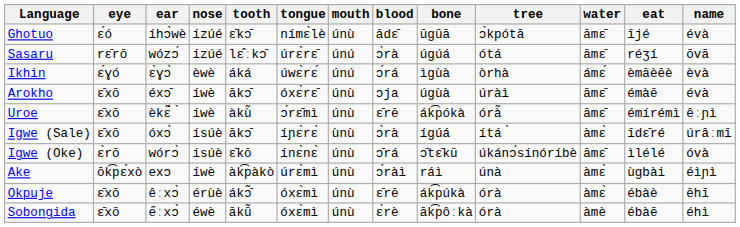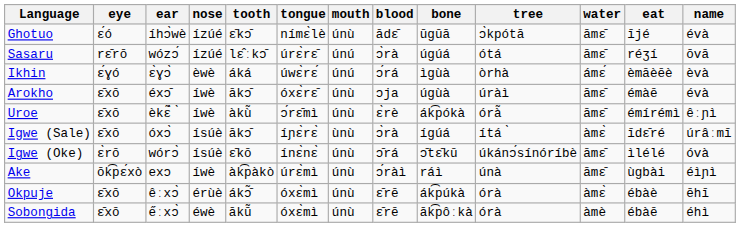Uroe | blood: ɛ̄rē -> ɛ̀rè
Ake | water: àmɛ̀ -> āmɛ̄
Sobongida | blood: ɛ̀rè -> ɛ̄rē
